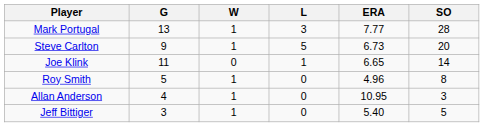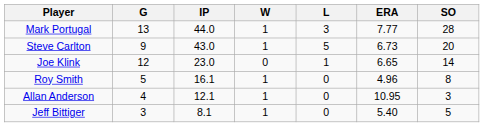+ column: IP | 44.0 | 43.0 | 23.0 | 16.1 | 12.1 | 8.1
Joe Klink | G: 11 -> 12
